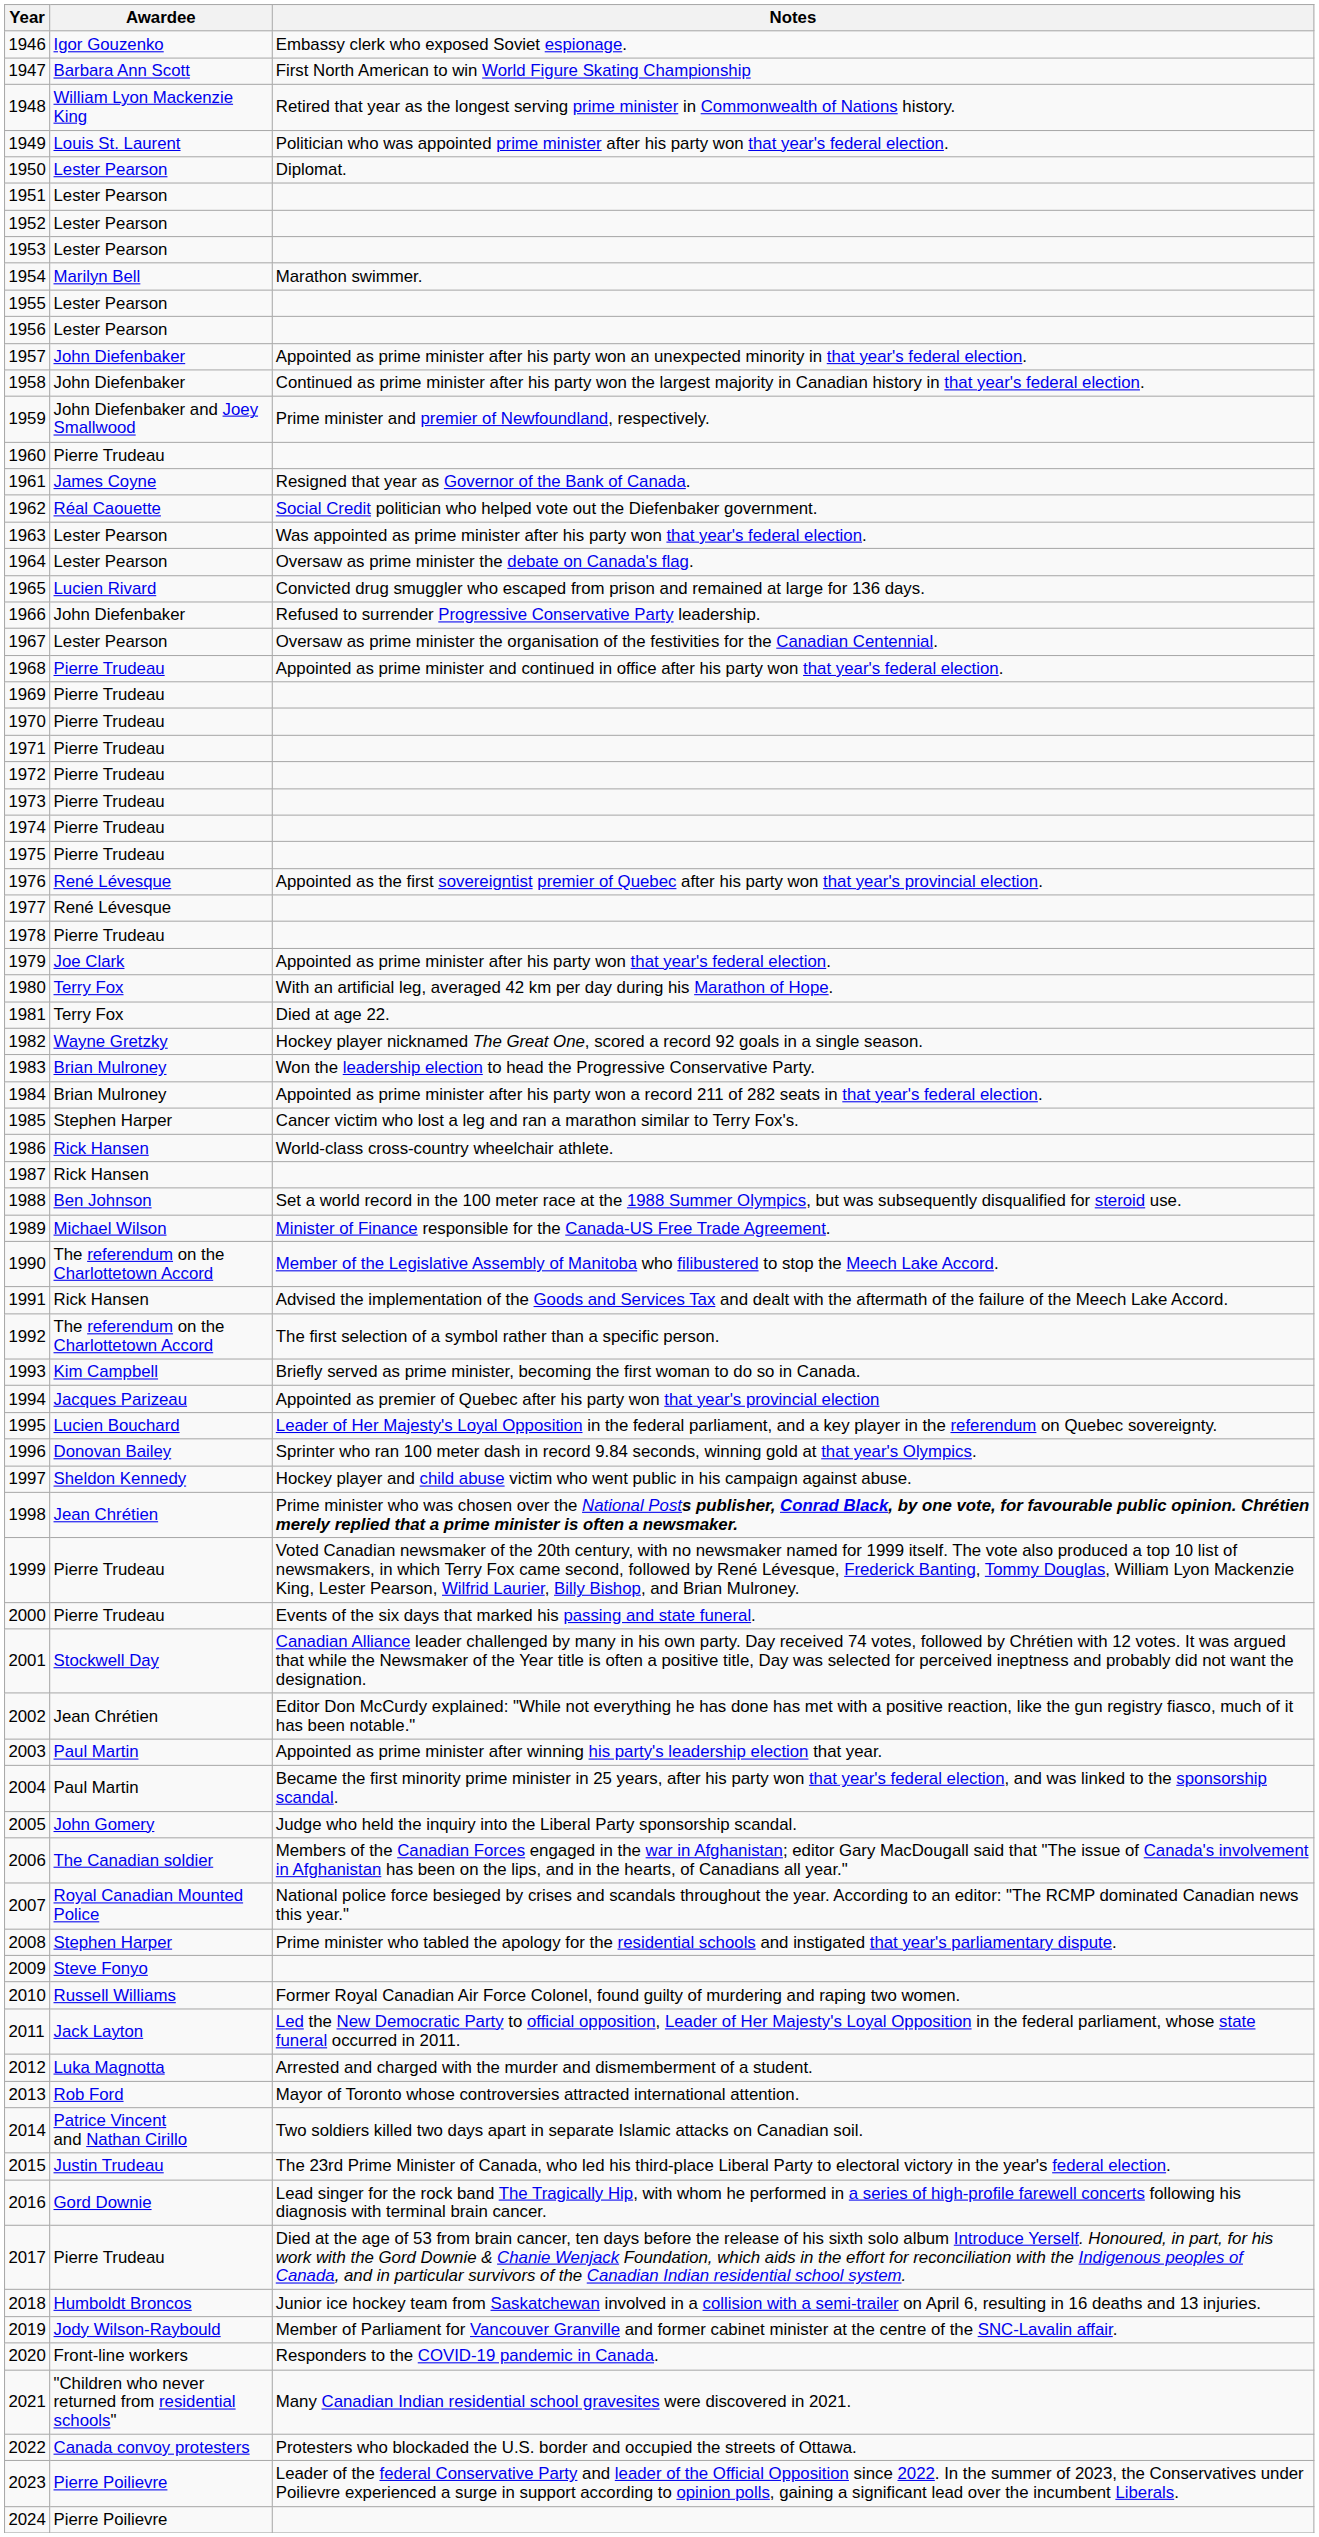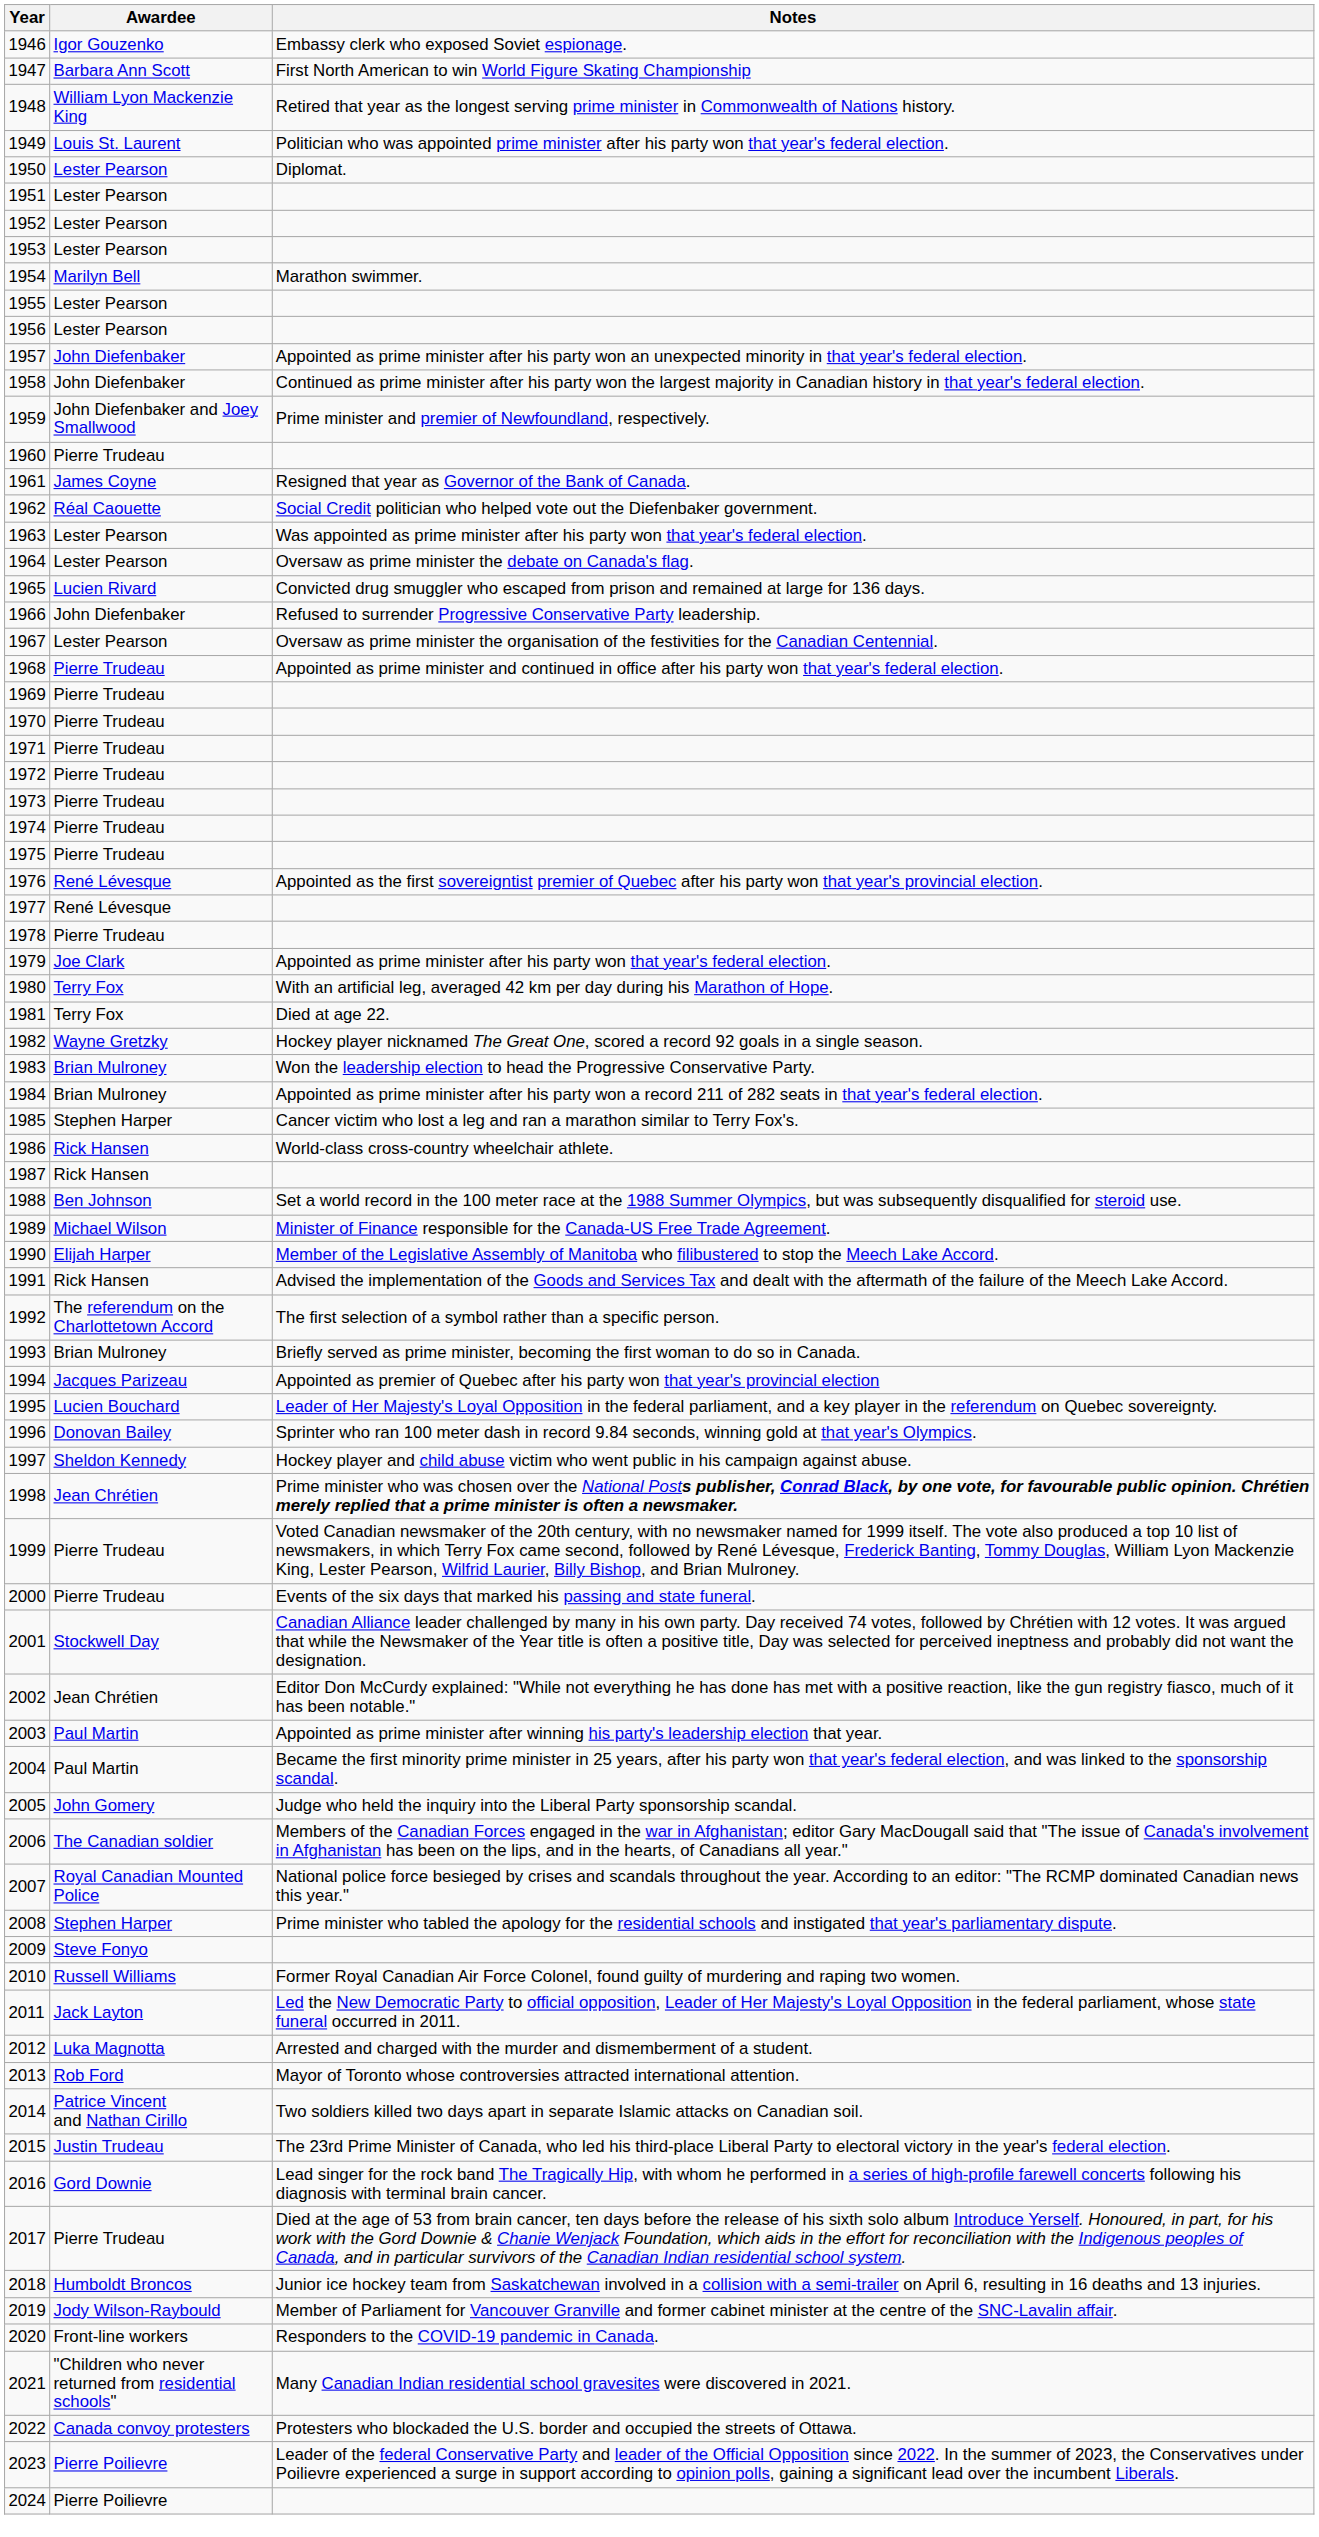1990 | Awardee: The referendum on the Charlottetown Accord -> Elijah Harper
1993 | Awardee: Kim Campbell -> Brian Mulroney
